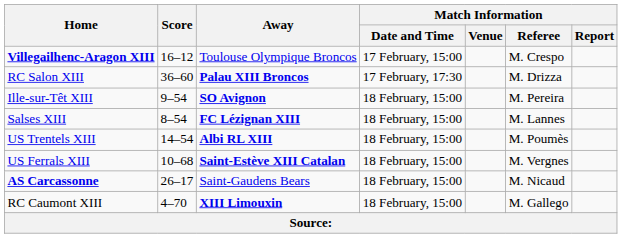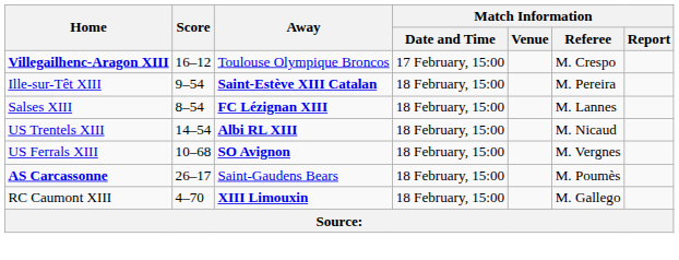- row: RC Salon XIII | 36–60 | Palau XIII Broncos | 17 February, 17:30 | M. Drizza
Ille-sur-Têt XIII | Away: SO Avignon -> Saint-Estève XIII Catalan
US Trentels XIII | Match Information / Referee: M. Poumès -> M. Nicaud
US Ferrals XIII | Away: Saint-Estève XIII Catalan -> SO Avignon
AS Carcassonne | Match Information / Referee: M. Nicaud -> M. Poumès
